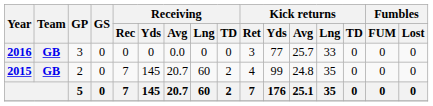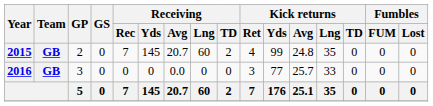rows swapped: 2015 <-> 2016
